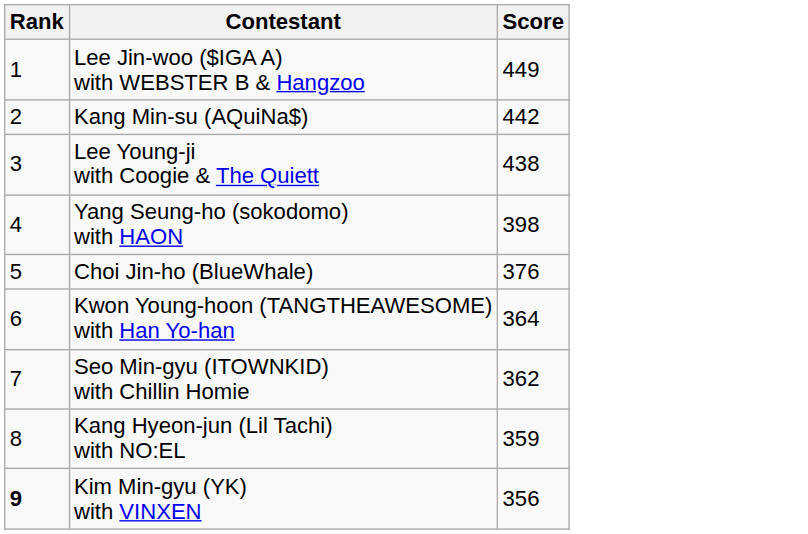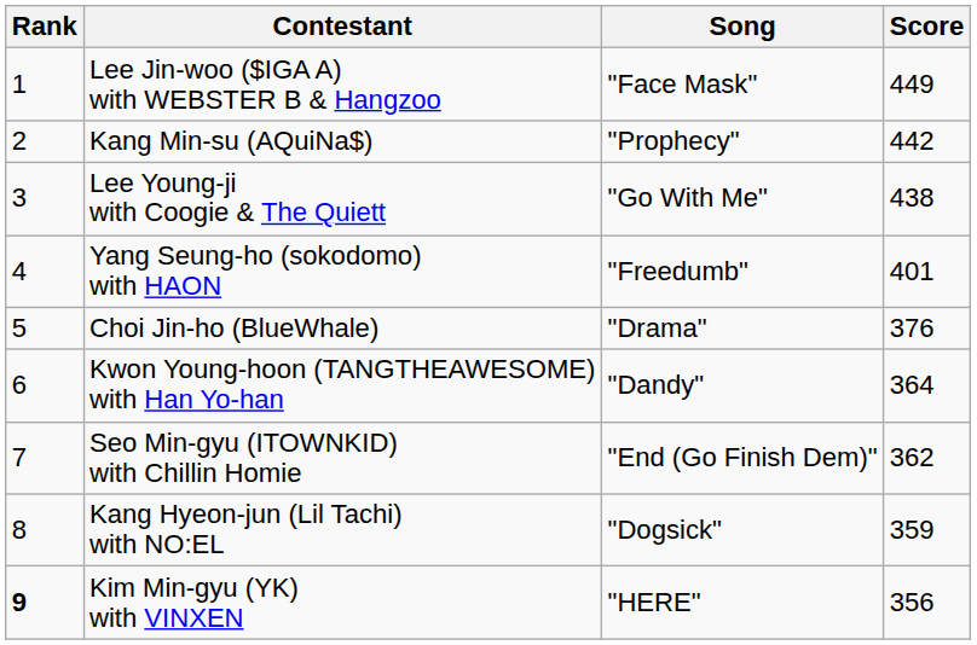+ column: Song | "Face Mask" | "Prophecy" | "Go With Me" | "Freedumb" | "Drama" | "Dandy" | "End (Go Finish Dem)" | "Dogsick" | "HERE"
Yang Seung-ho (sokodomo) with HAON | Score: 398 -> 401
